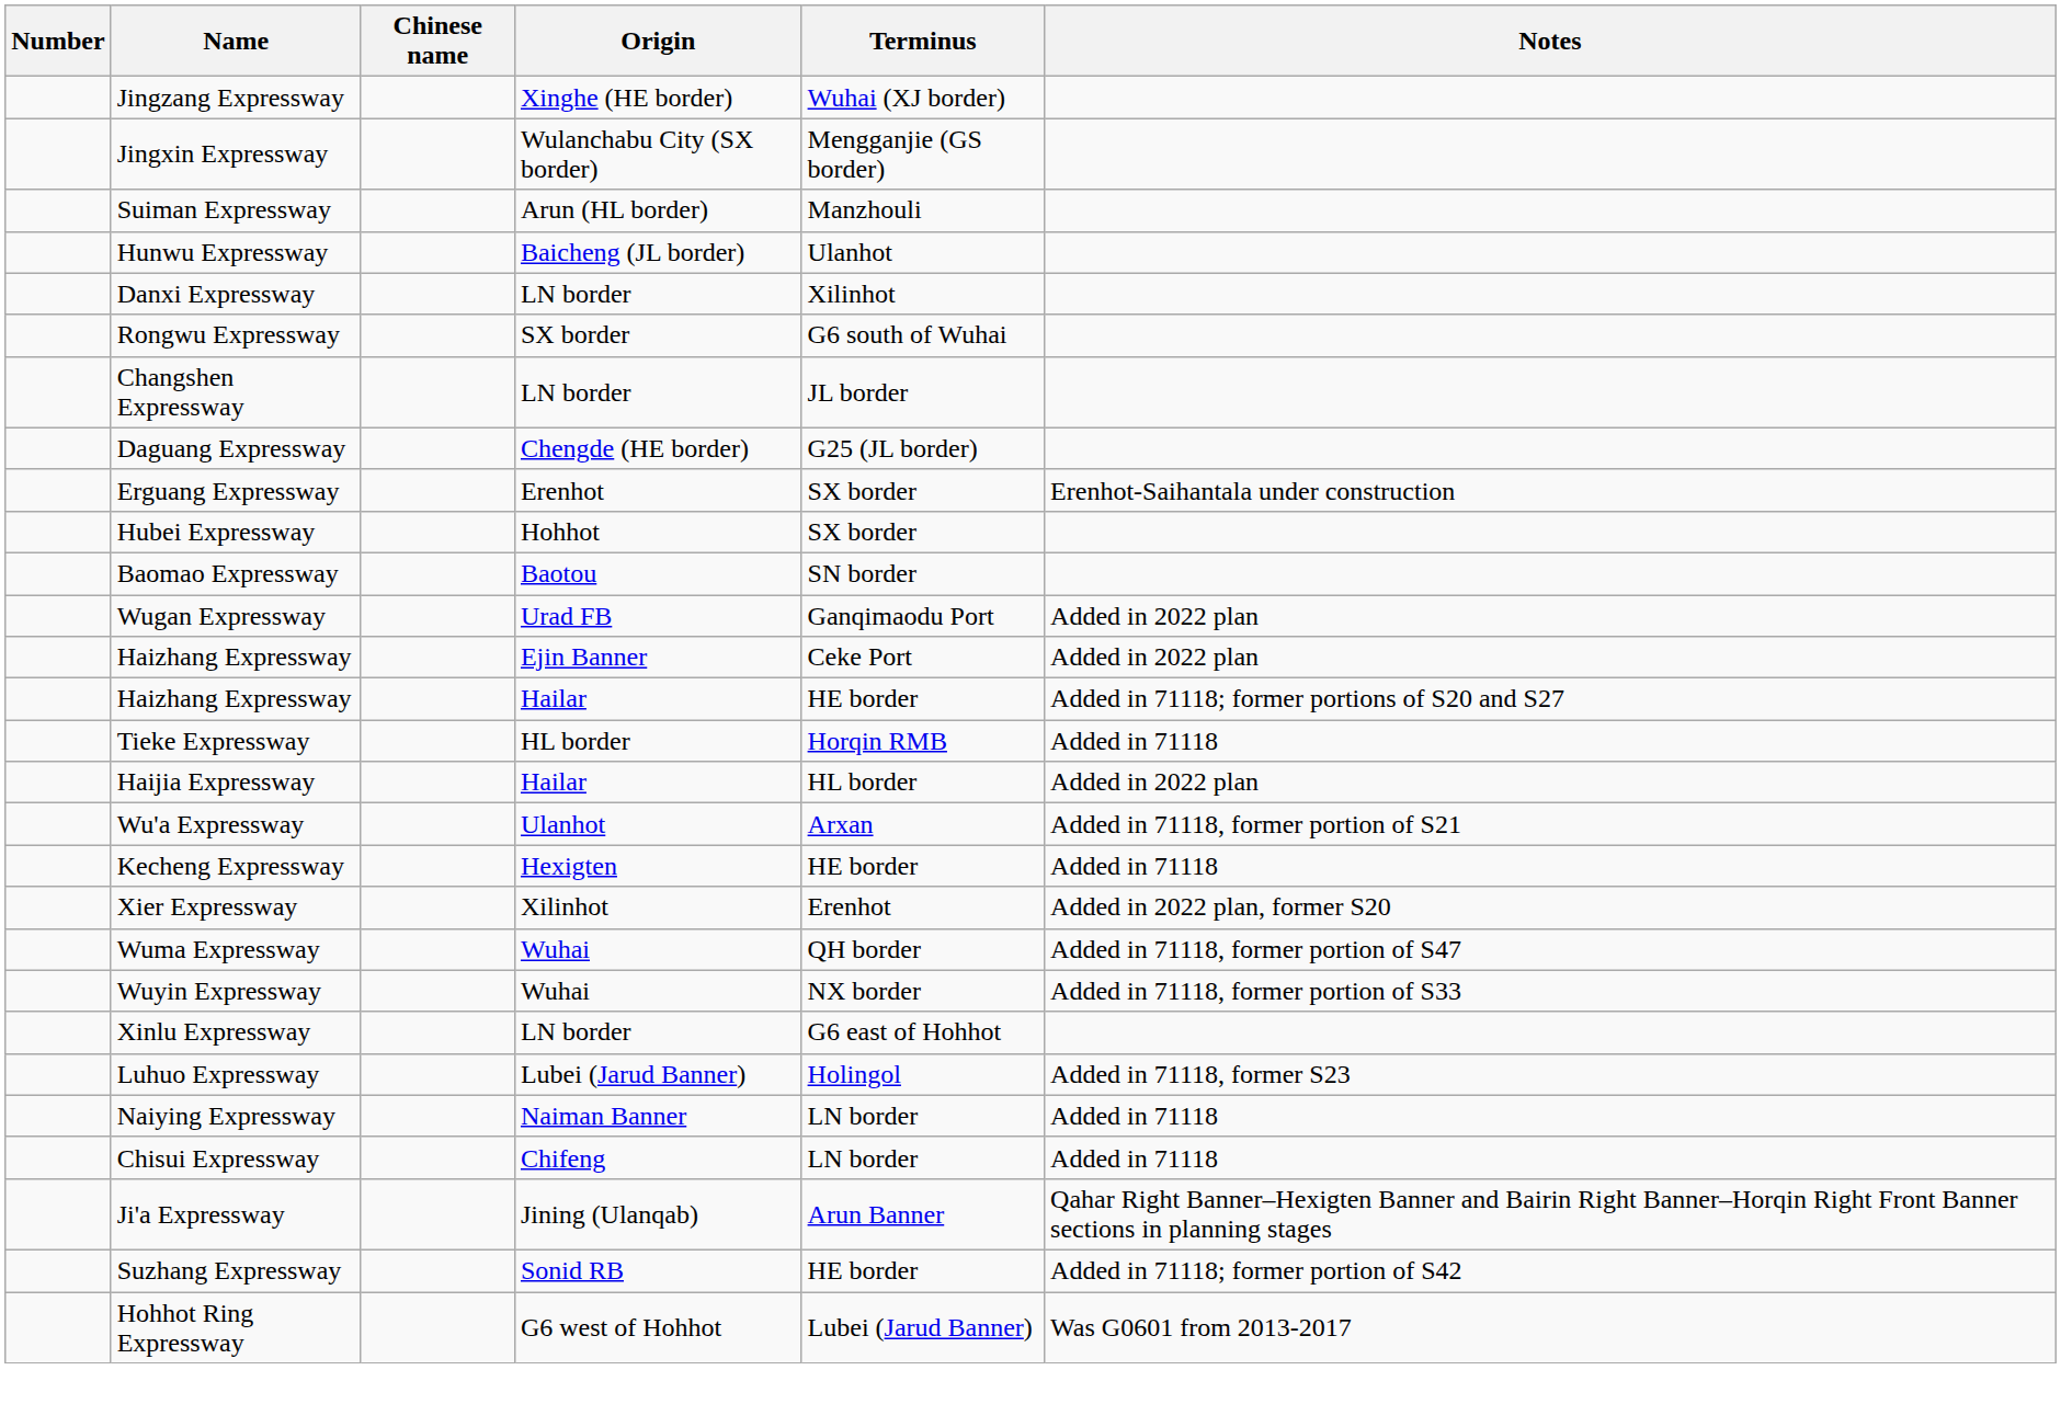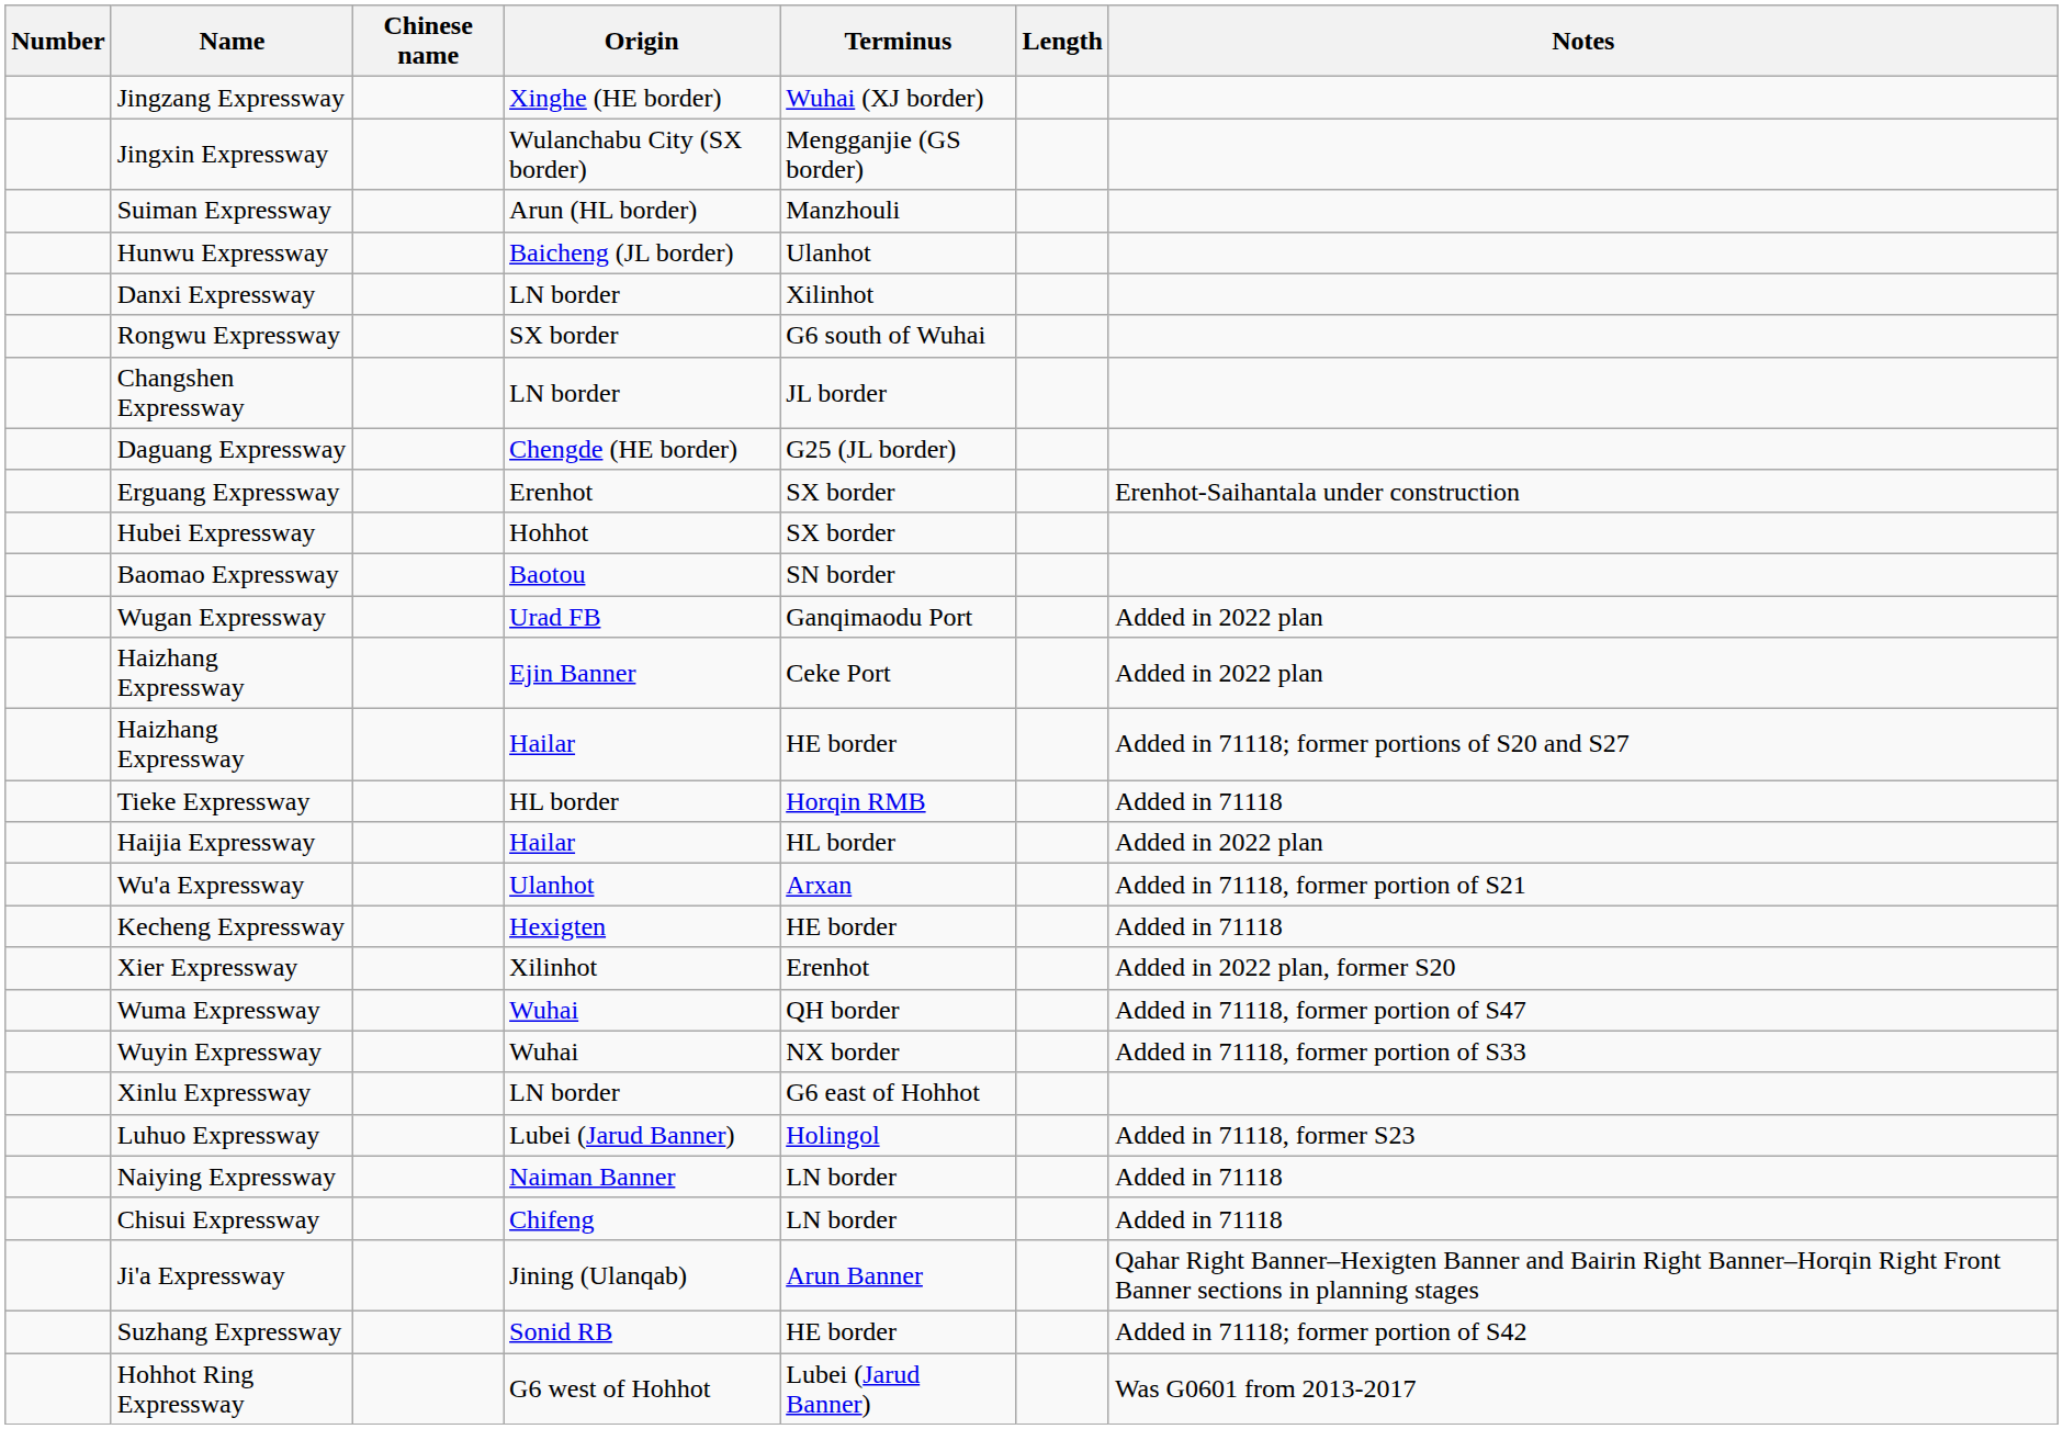+ column: Length
